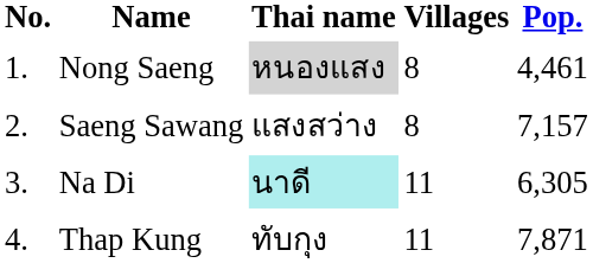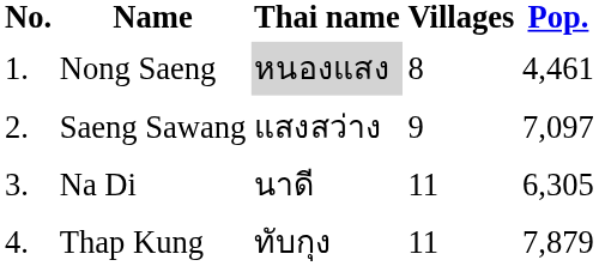Saeng Sawang | Villages: 8 -> 9
Saeng Sawang | Pop.: 7,157 -> 7,097
Na Di | Thai name: paleturquoise background -> no background
Thap Kung | Pop.: 7,871 -> 7,879
